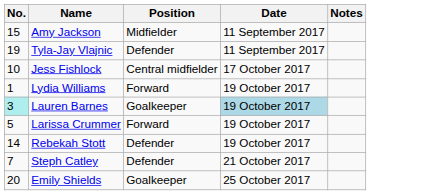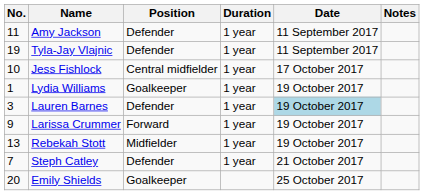+ column: Duration | 1 year | 1 year | 1 year | 1 year | 1 year | 1 year | 1 year | 1 year
Amy Jackson | No.: 15 -> 11
Amy Jackson | Position: Midfielder -> Defender
Lydia Williams | Position: Forward -> Goalkeeper
Lauren Barnes | No.: paleturquoise background -> no background
Lauren Barnes | Position: Goalkeeper -> Defender
Larissa Crummer | No.: 5 -> 9
Rebekah Stott | No.: 14 -> 13
Rebekah Stott | Position: Defender -> Midfielder
